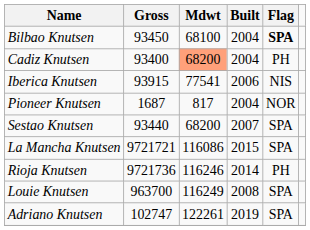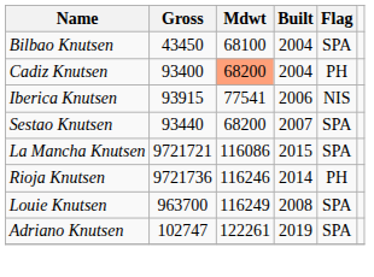Bilbao Knutsen | Gross: 93450 -> 43450
Bilbao Knutsen | Flag: bold -> normal
- row: Pioneer Knutsen | 1687 | 817 | 2004 | NOR
